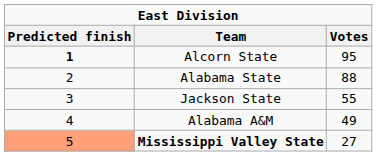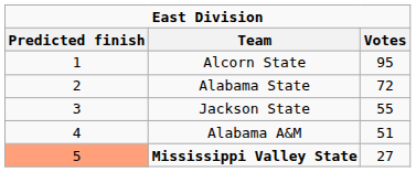Alcorn State | Predicted finish: bold -> normal
Alabama State | Votes: 88 -> 72
Alabama A&M | Votes: 49 -> 51
